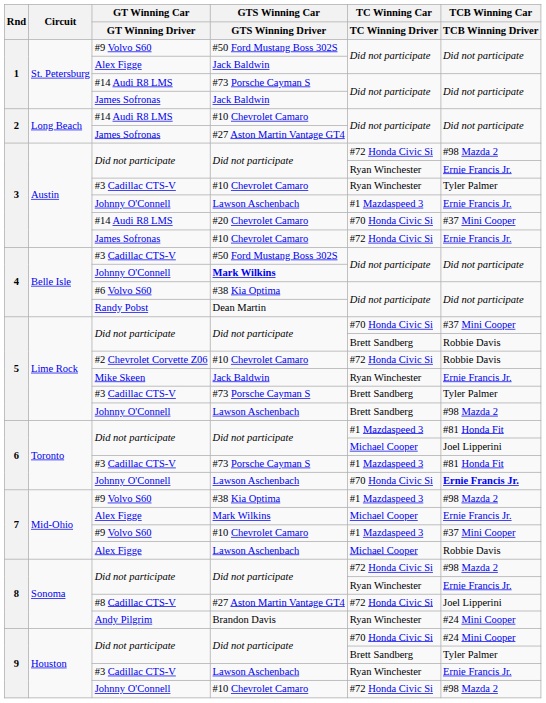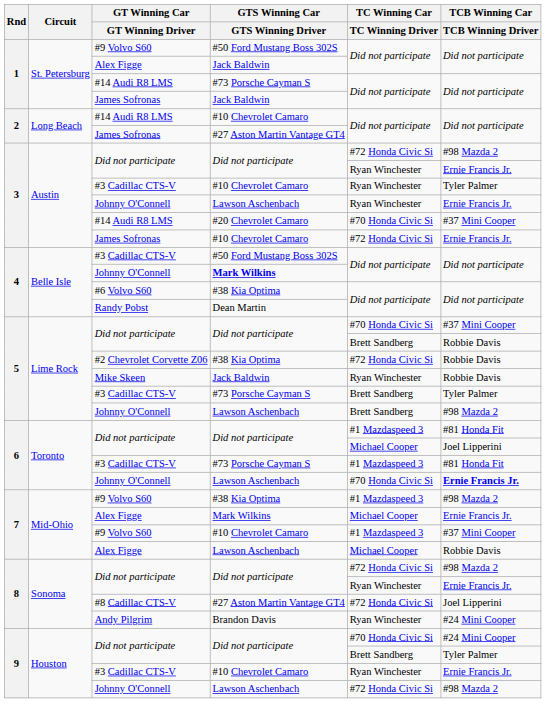3 / Johnny O'Connell | TC Winning Car / TC Winning Driver: #1 Mazdaspeed 3 -> Ryan Winchester
#2 Chevrolet Corvette Z06 | GTS Winning Car / GTS Winning Driver: #10 Chevrolet Camaro -> #38 Kia Optima
Mike Skeen | TCB Winning Car / TCB Winning Driver: Ernie Francis Jr. -> Robbie Davis
9 / #3 Cadillac CTS-V | GTS Winning Car / GTS Winning Driver: Lawson Aschenbach -> #10 Chevrolet Camaro
9 / Johnny O'Connell | GTS Winning Car / GTS Winning Driver: #10 Chevrolet Camaro -> Lawson Aschenbach
